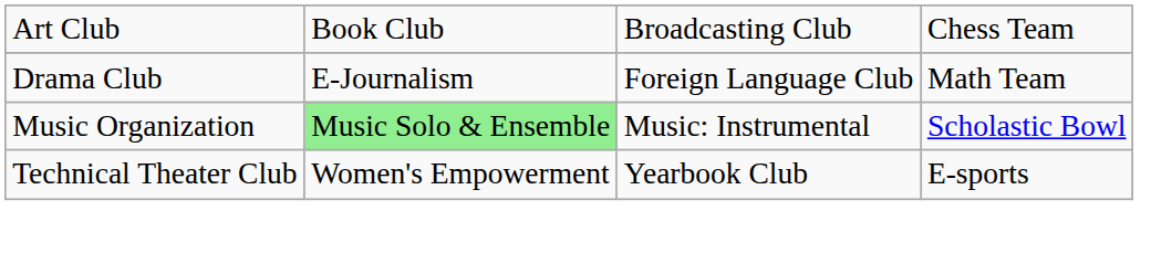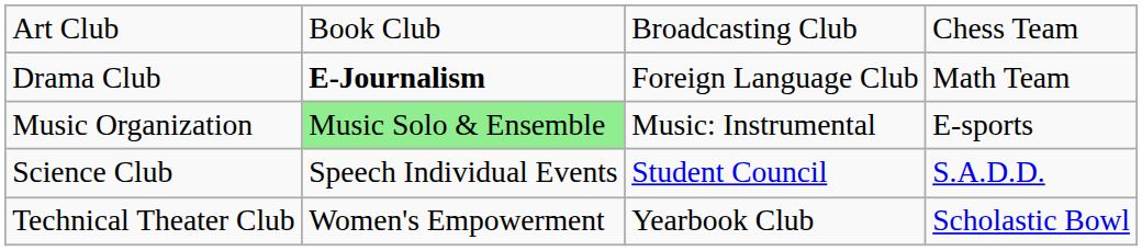Drama Club | column 2: normal -> bold
Music Organization | column 4: Scholastic Bowl -> E-sports
+ row: Science Club | Speech Individual Events | Student Council | S.A.D.D.
Technical Theater Club | column 4: E-sports -> Scholastic Bowl
